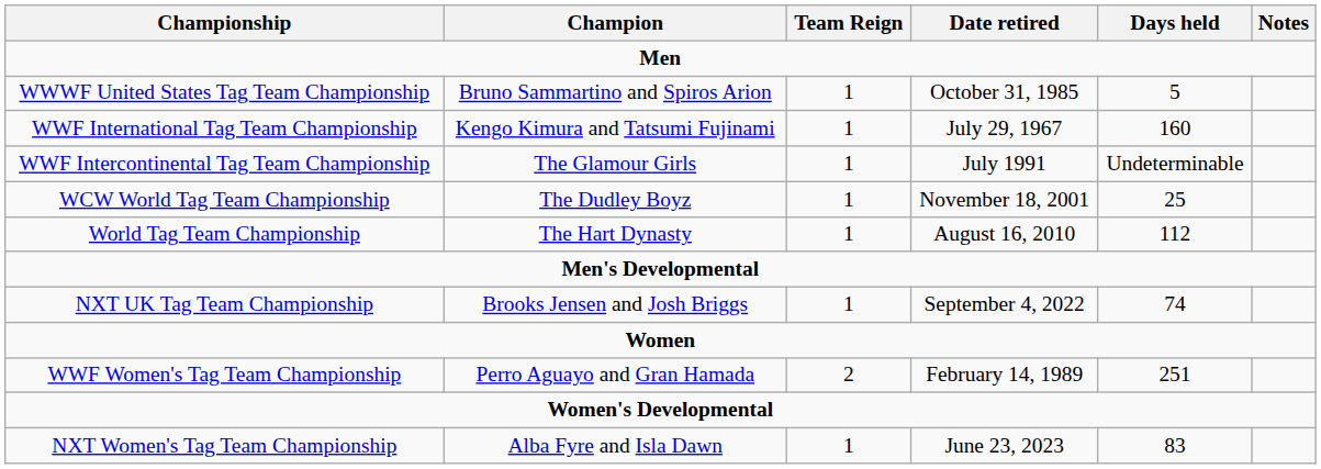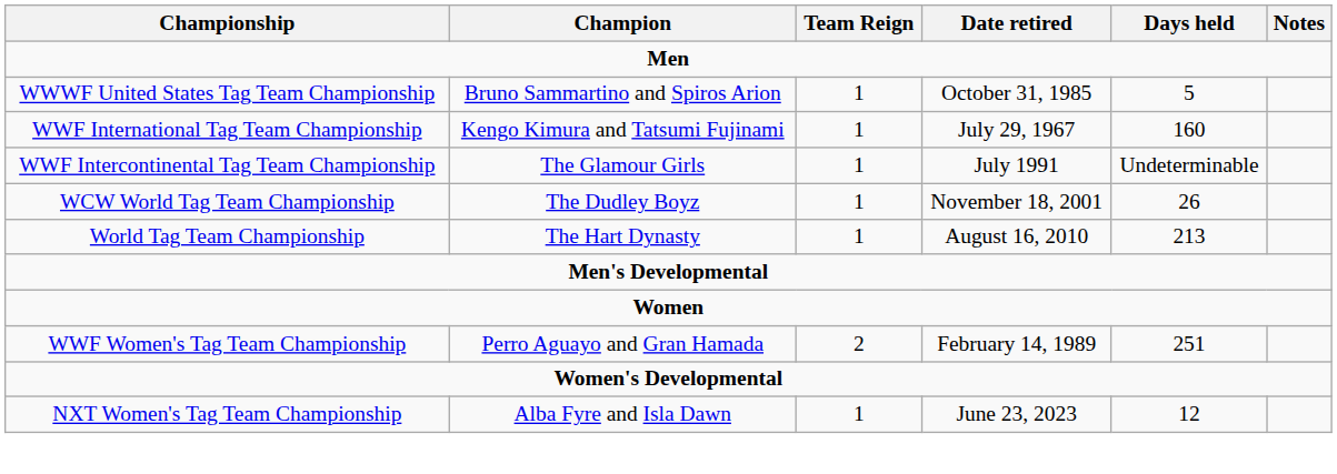WCW World Tag Team Championship | Days held: 25 -> 26
World Tag Team Championship | Days held: 112 -> 213
- row: NXT UK Tag Team Championship | Brooks Jensen and Josh Briggs | 1 | September 4, 2022 | 74
NXT Women's Tag Team Championship | Days held: 83 -> 12
